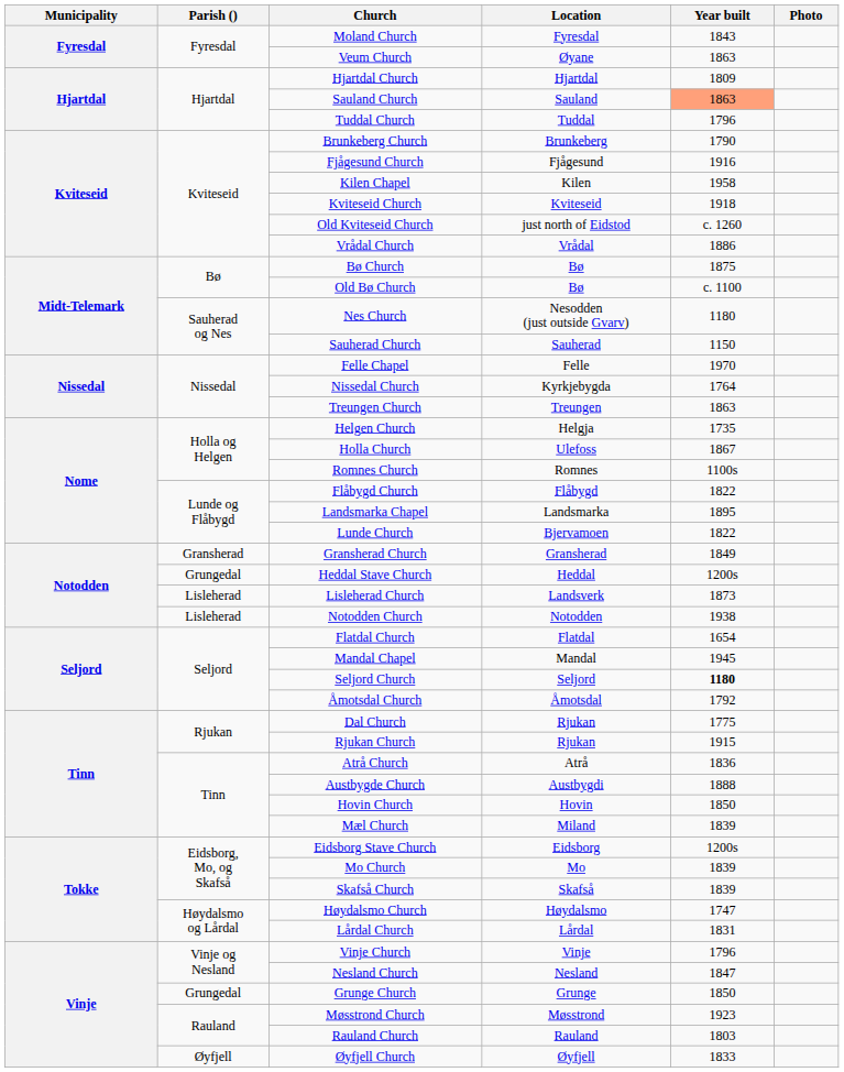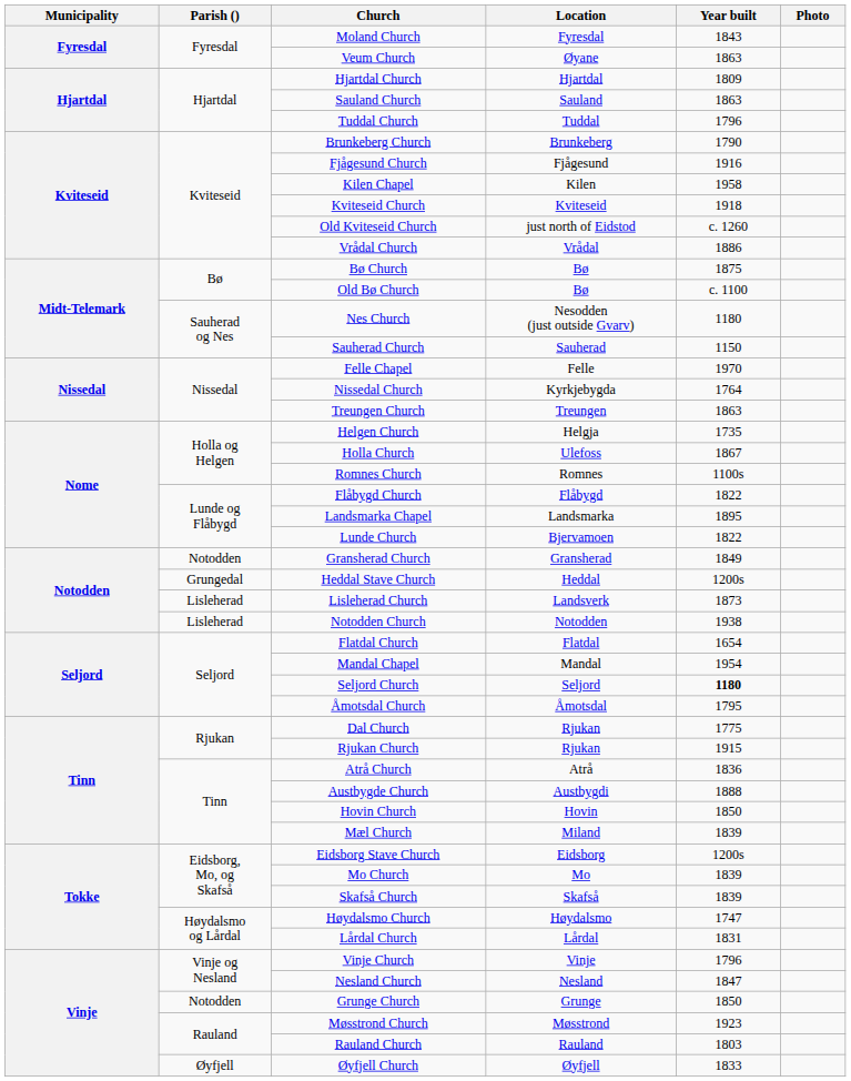Sauland Church | Year built: lightsalmon background -> no background
Gransherad Church | Parish (): Gransherad -> Notodden
Mandal Chapel | Year built: 1945 -> 1954
Åmotsdal Church | Year built: 1792 -> 1795
Grunge Church | Parish (): Grungedal -> Notodden
